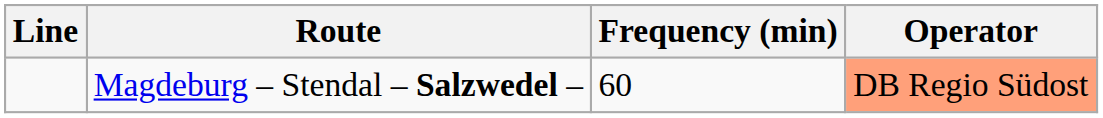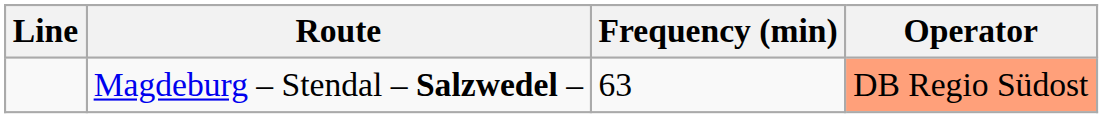Magdeburg – Stendal – Salzwedel – | Frequency (min): 60 -> 63
